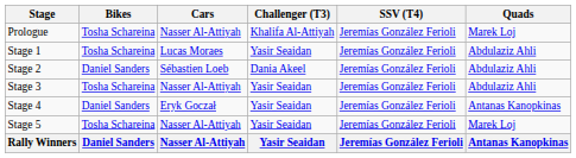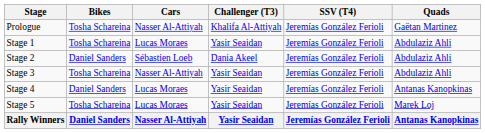Prologue | Quads: Marek Loj -> Gaëtan Martinez
Stage 4 | Cars: Eryk Goczał -> Lucas Moraes
Stage 5 | Cars: Nasser Al-Attiyah -> Lucas Moraes
